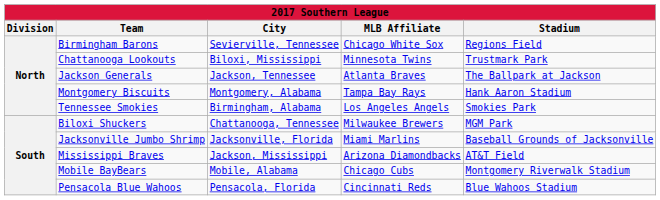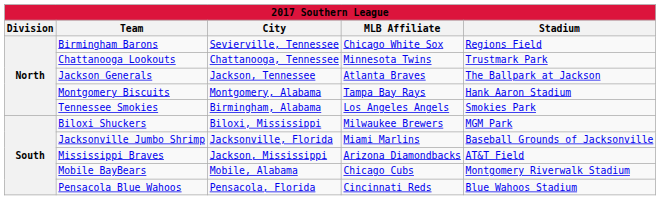Chattanooga Lookouts | City: Biloxi, Mississippi -> Chattanooga, Tennessee
Biloxi Shuckers | City: Chattanooga, Tennessee -> Biloxi, Mississippi
